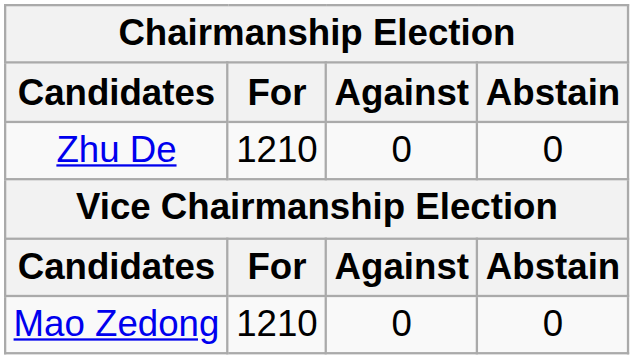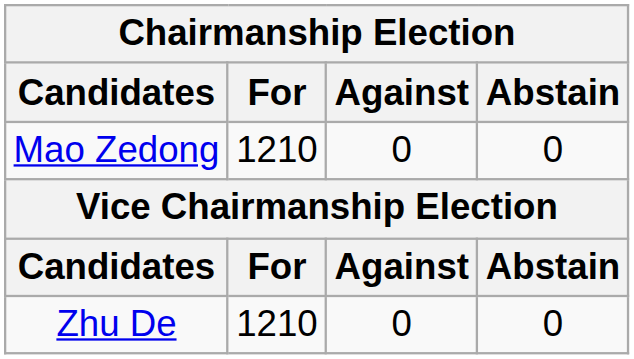rows swapped: Mao Zedong <-> Zhu De
